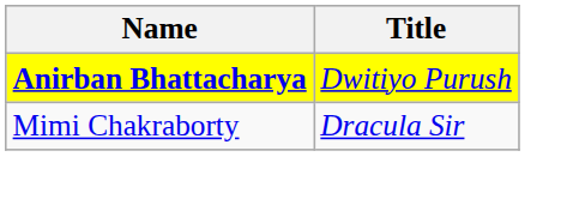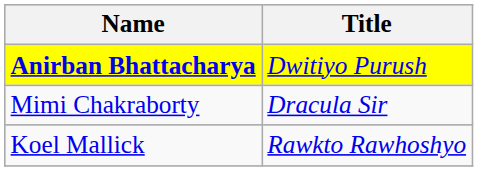+ row: Koel Mallick | Rawkto Rawhoshyo
